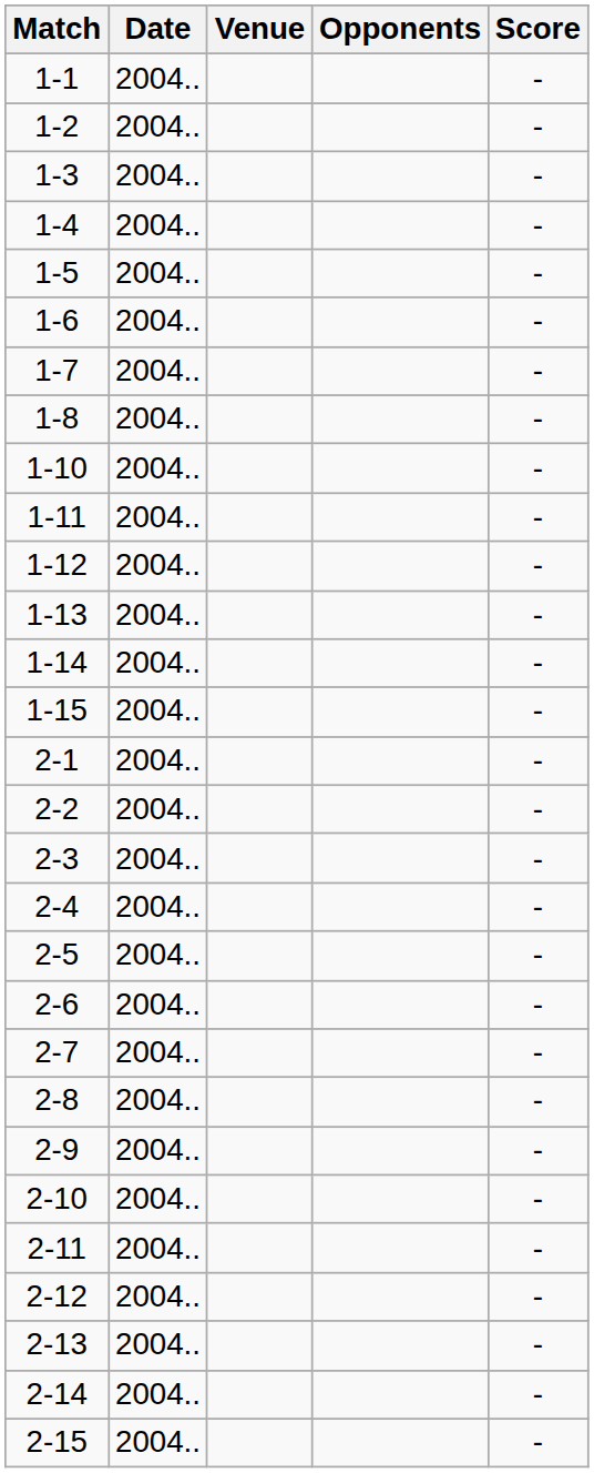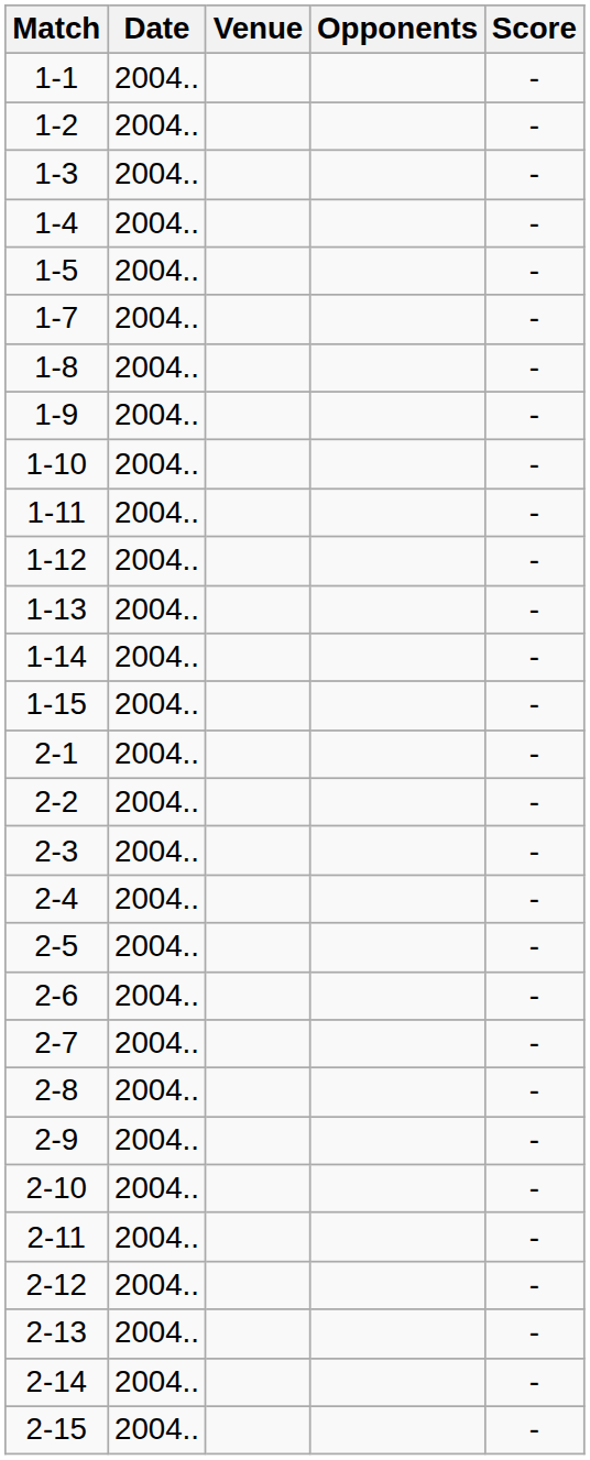- row: 1-6 | 2004.. | -
+ row: 1-9 | 2004.. | -
